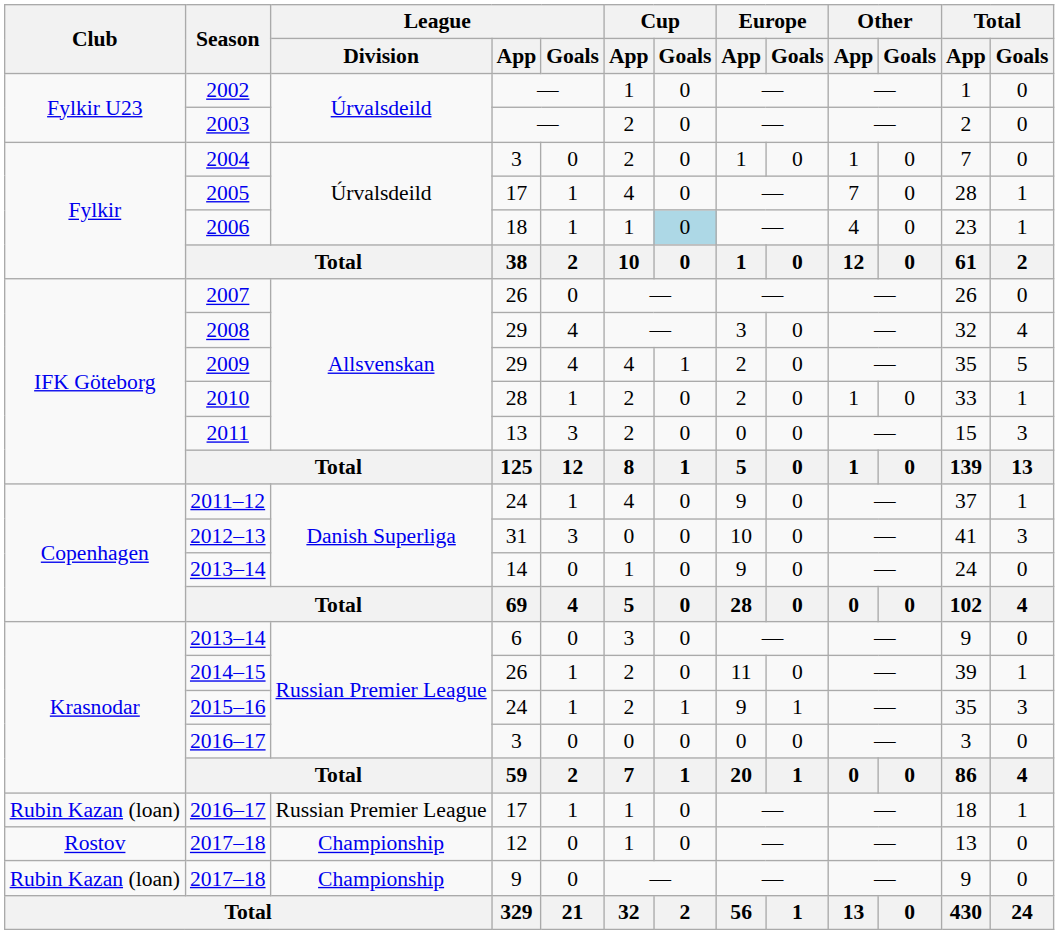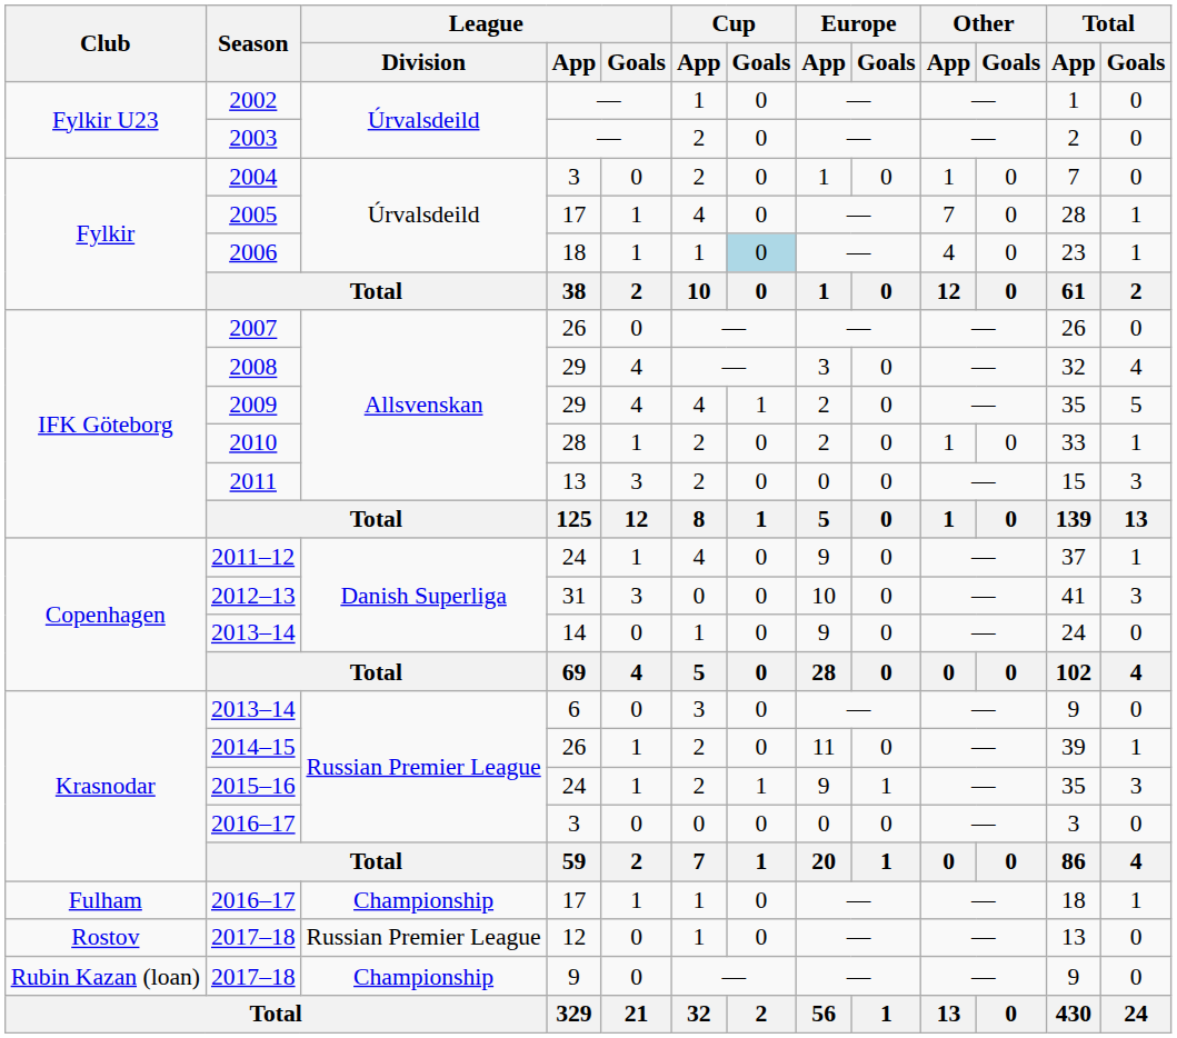2016–17 / 17 | Club: Rubin Kazan (loan) -> Fulham
2016–17 / 17 | League / Division: Russian Premier League -> Championship
2017–18 / 12 | League / Division: Championship -> Russian Premier League
